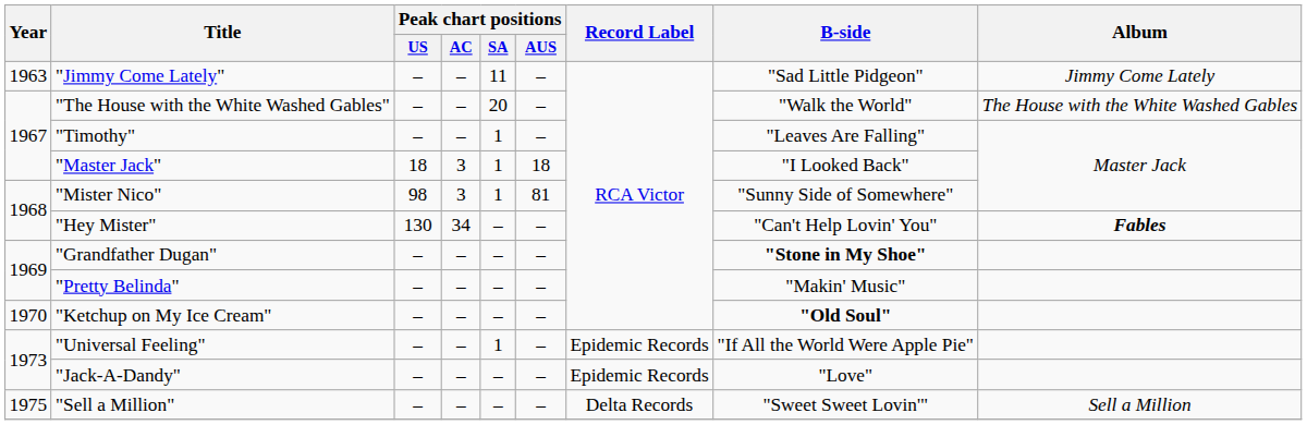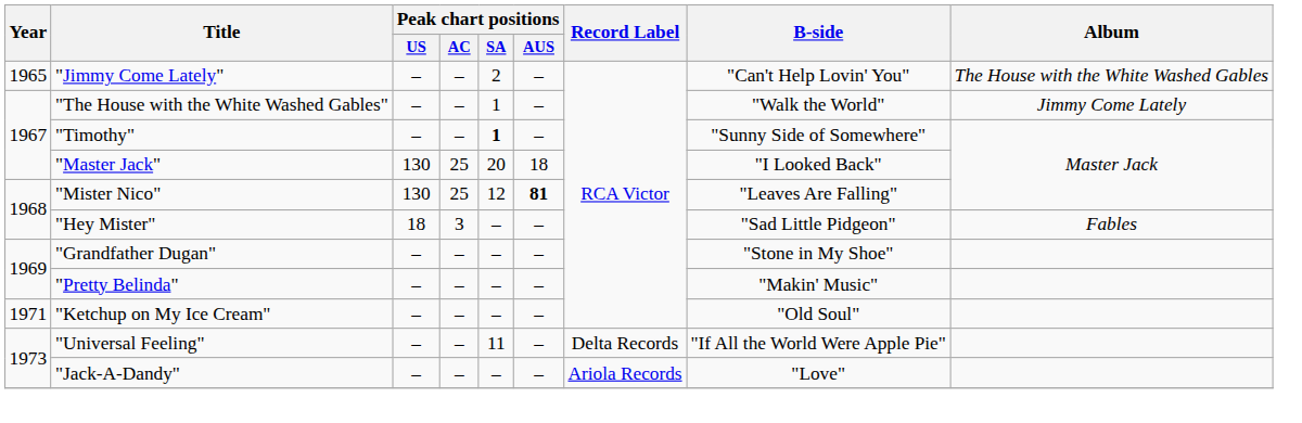"Jimmy Come Lately" | Year: 1963 -> 1965
"Jimmy Come Lately" | Peak chart positions / SA: 11 -> 2
"Jimmy Come Lately" | B-side: "Sad Little Pidgeon" -> "Can't Help Lovin' You"
"Jimmy Come Lately" | Album: Jimmy Come Lately -> The House with the White Washed Gables
"The House with the White Washed Gables" | Peak chart positions / SA: 20 -> 1
"The House with the White Washed Gables" | Album: The House with the White Washed Gables -> Jimmy Come Lately
"Timothy" | Peak chart positions / SA: normal -> bold
"Timothy" | B-side: "Leaves Are Falling" -> "Sunny Side of Somewhere"
"Master Jack" | Peak chart positions / US: 18 -> 130
"Master Jack" | Peak chart positions / AC: 3 -> 25
"Master Jack" | Peak chart positions / SA: 1 -> 20
"Mister Nico" | Peak chart positions / US: 98 -> 130
"Mister Nico" | Peak chart positions / AC: 3 -> 25
"Mister Nico" | Peak chart positions / SA: 1 -> 12
"Mister Nico" | Peak chart positions / AUS: normal -> bold
"Mister Nico" | B-side: "Sunny Side of Somewhere" -> "Leaves Are Falling"
"Hey Mister" | Peak chart positions / US: 130 -> 18
"Hey Mister" | Peak chart positions / AC: 34 -> 3
"Hey Mister" | B-side: "Can't Help Lovin' You" -> "Sad Little Pidgeon"
"Hey Mister" | Album: bold -> normal
"Grandfather Dugan" | B-side: bold -> normal
"Ketchup on My Ice Cream" | Year: 1970 -> 1971
"Ketchup on My Ice Cream" | B-side: bold -> normal
"Universal Feeling" | Peak chart positions / SA: 1 -> 11
"Universal Feeling" | Record Label: Epidemic Records -> Delta Records
"Jack-A-Dandy" | Record Label: Epidemic Records -> Ariola Records
- row: 1975 | "Sell a Million" | – | – | – | – | Delta Records | "Sweet Sweet Lovin'" | Sell a Million
